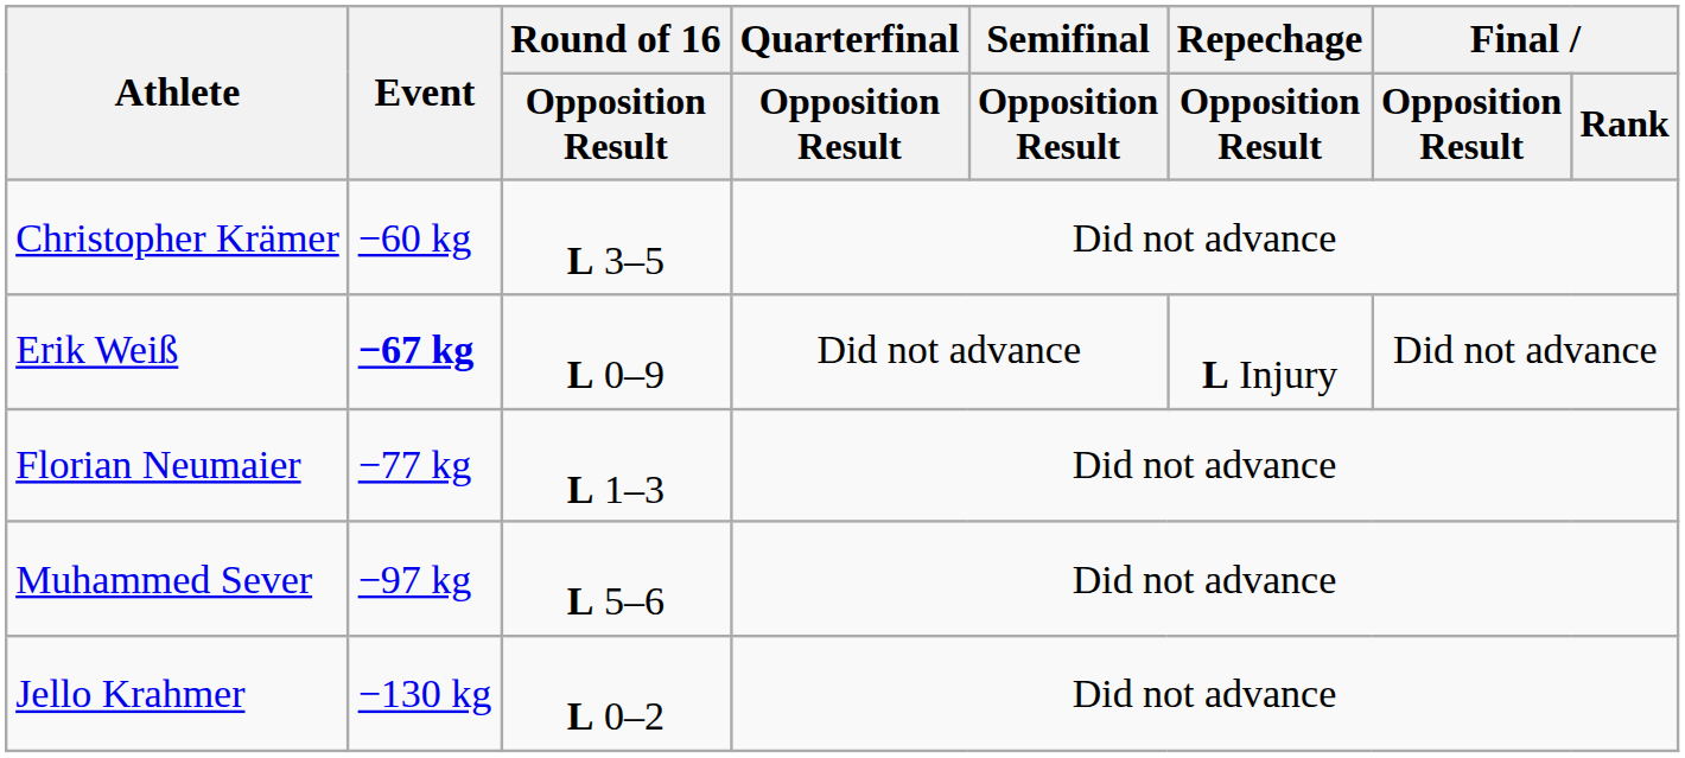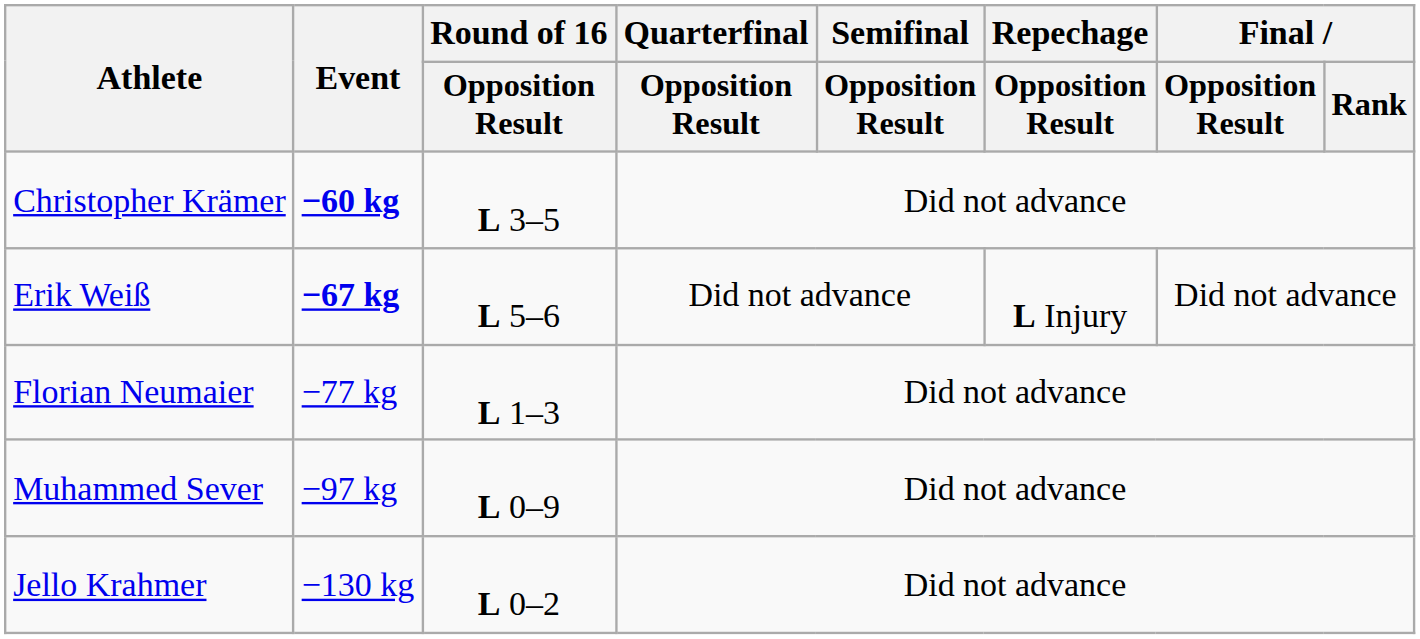Christopher Krämer | Event: normal -> bold
Erik Weiß | Round of 16 / Opposition Result: L 0–9 -> L 5–6
Muhammed Sever | Round of 16 / Opposition Result: L 5–6 -> L 0–9
